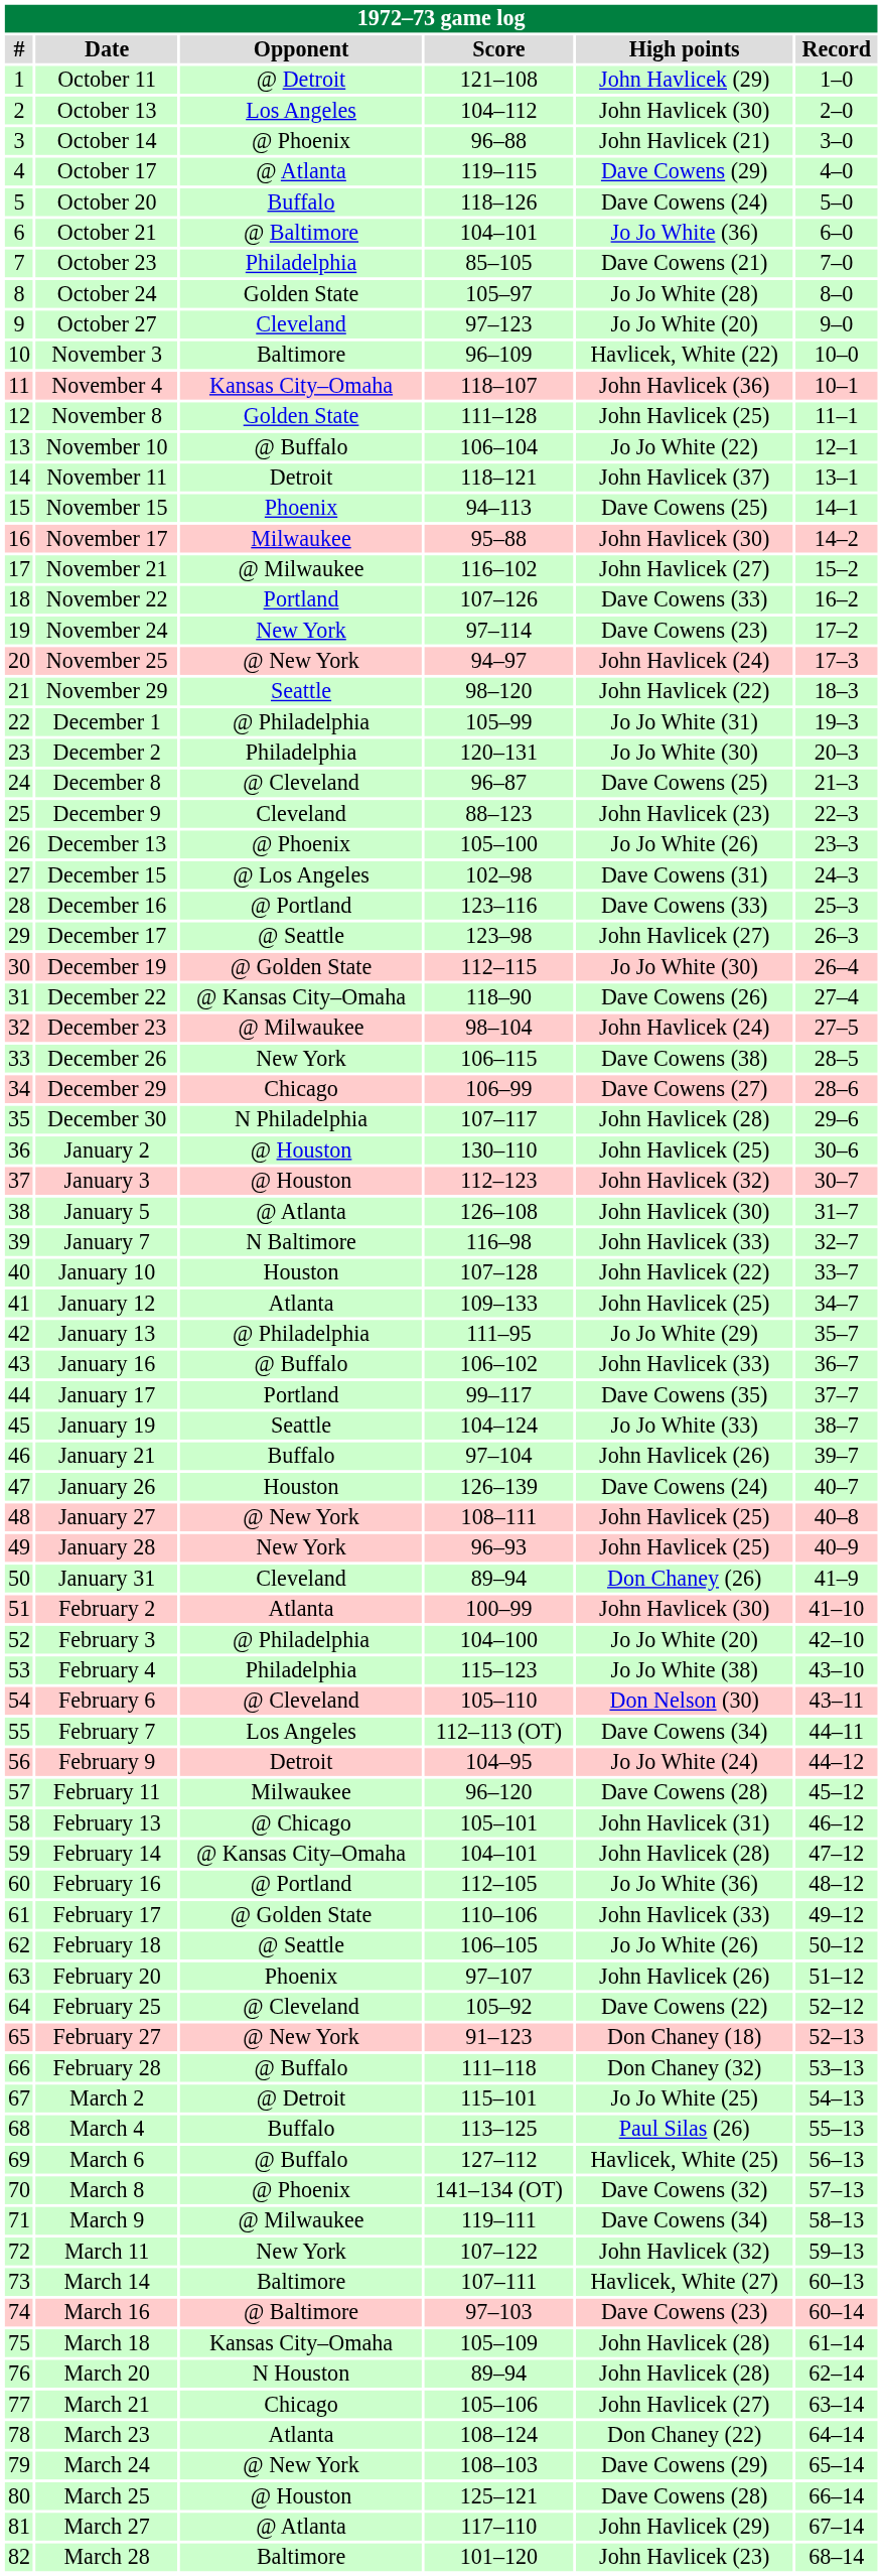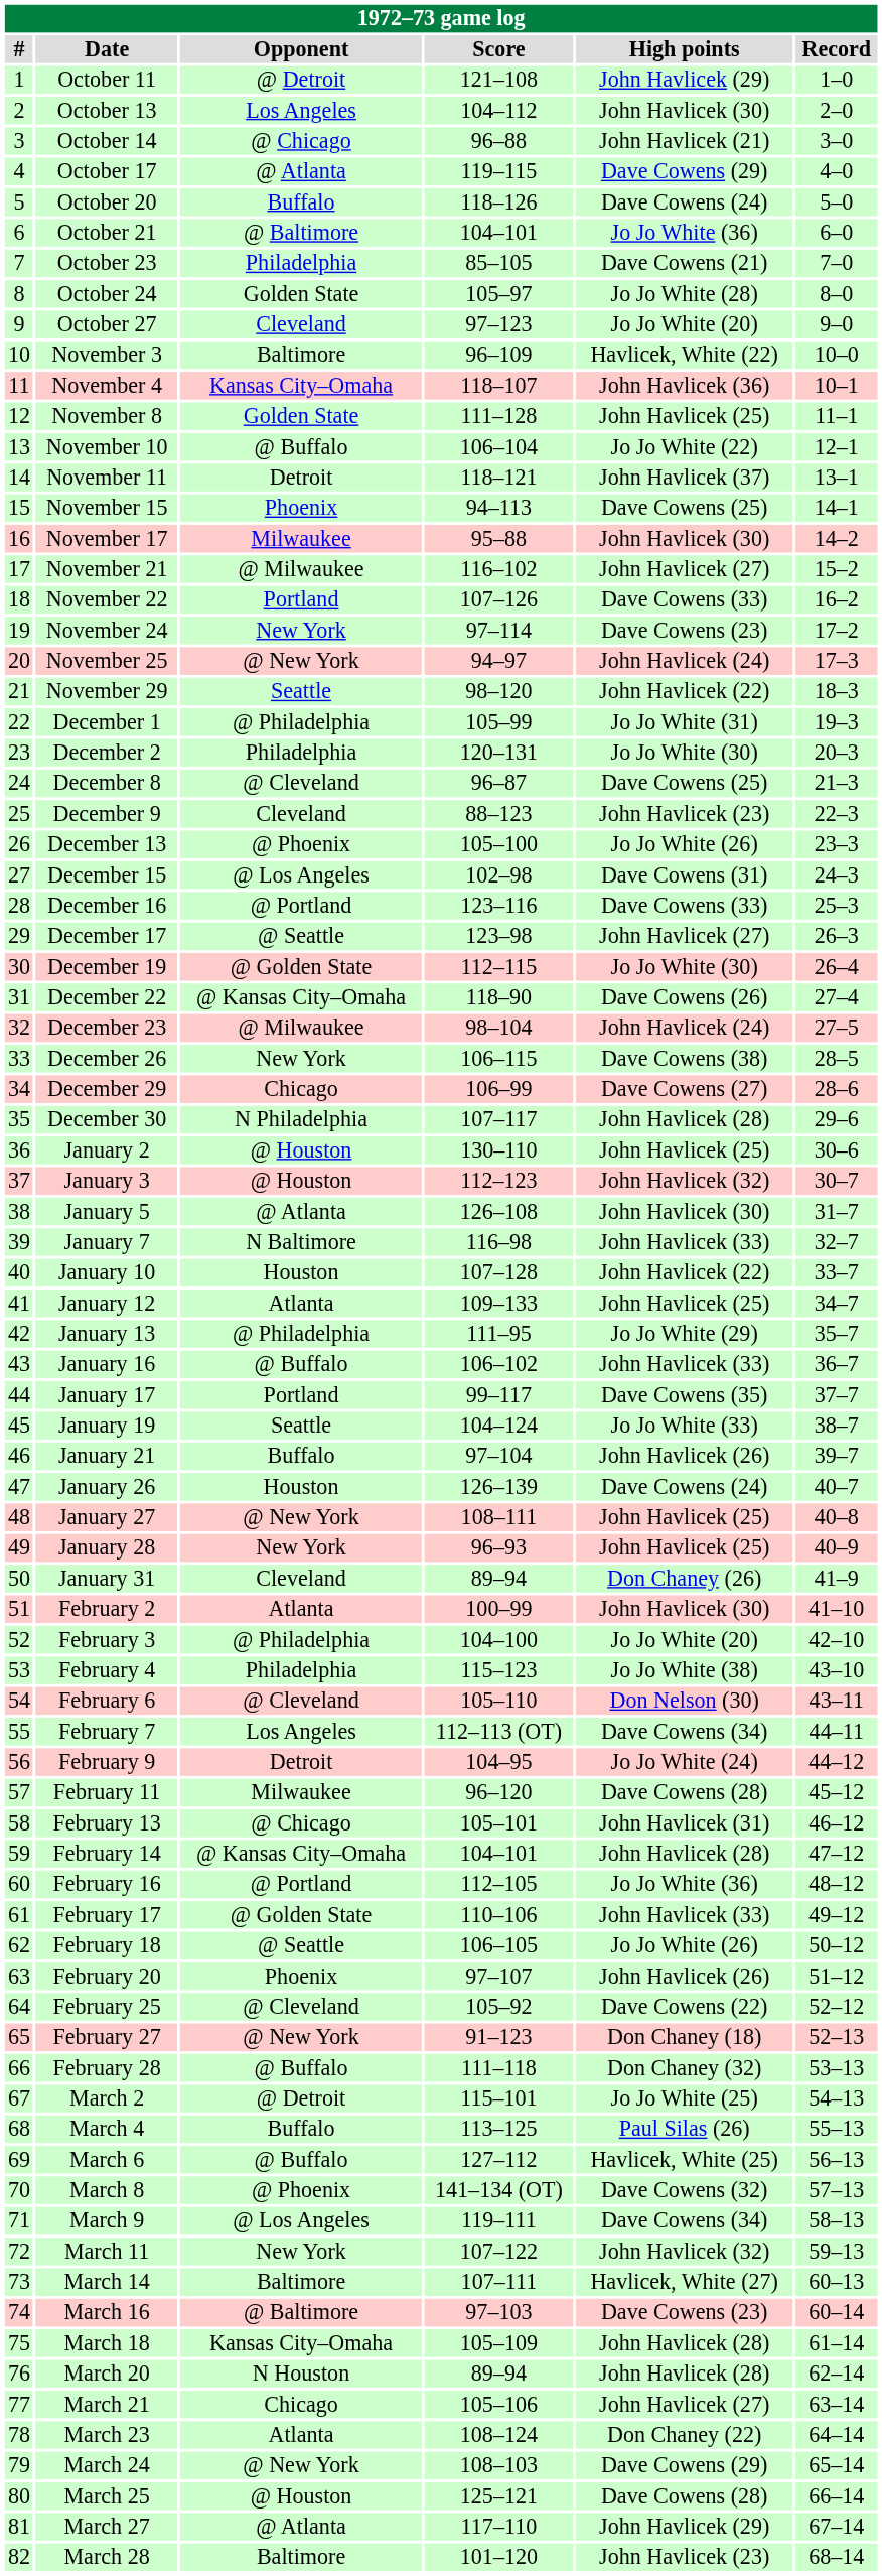October 14 | Opponent: @ Phoenix -> @ Chicago
March 9 | Opponent: @ Milwaukee -> @ Los Angeles
